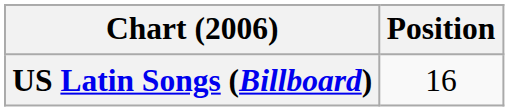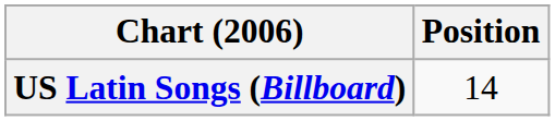US Latin Songs (Billboard) | Position: 16 -> 14
